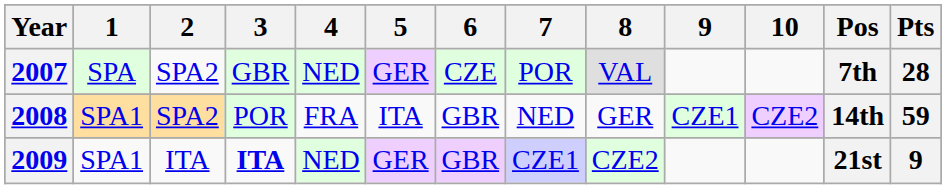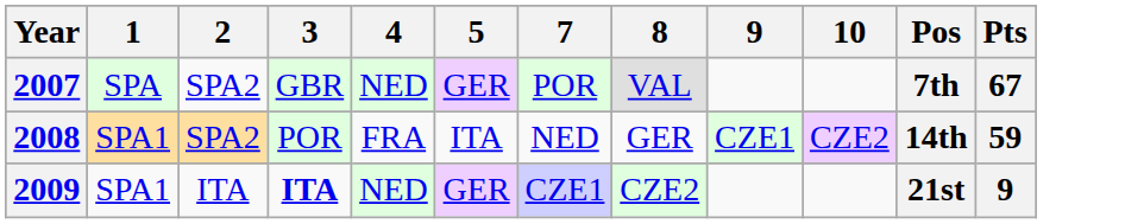- column: 6 | CZE | GBR | GBR
2007 | Pts: 28 -> 67
